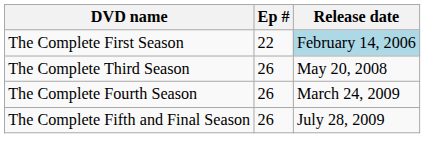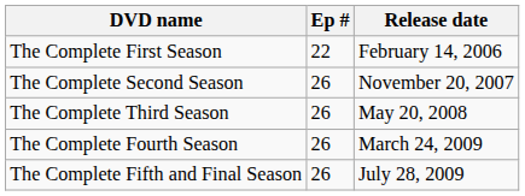The Complete First Season | Release date: lightblue background -> no background
+ row: The Complete Second Season | 26 | November 20, 2007
